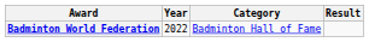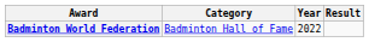columns swapped: Year <-> Category
